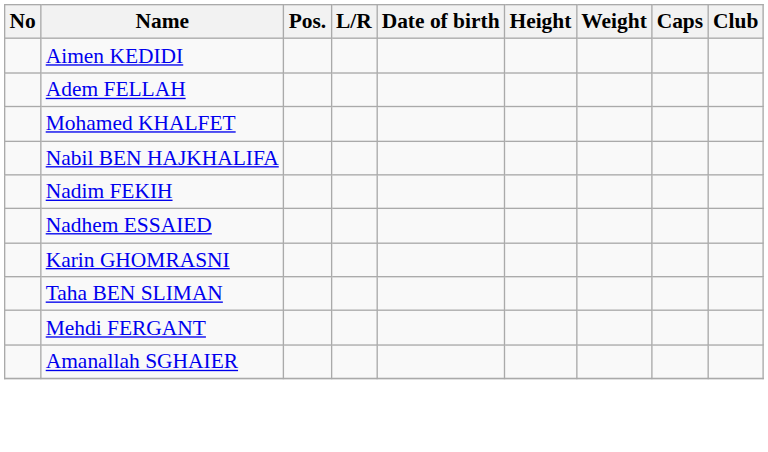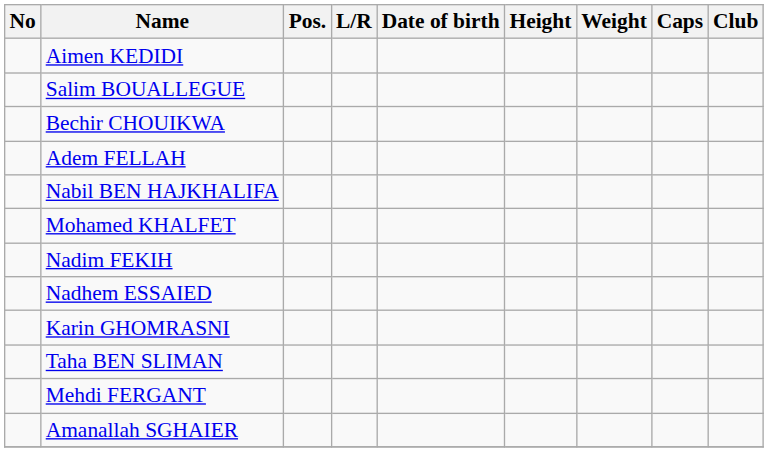+ row: Salim BOUALLEGUE
+ row: Bechir CHOUIKWA
rows swapped: Nabil BEN HAJKHALIFA <-> Mohamed KHALFET
